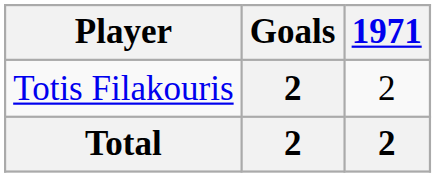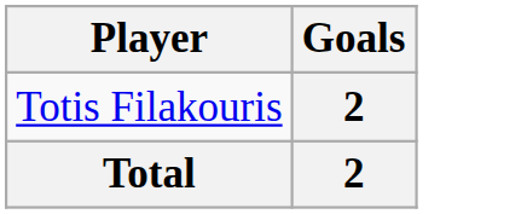- column: 1971 | 2 | 2
